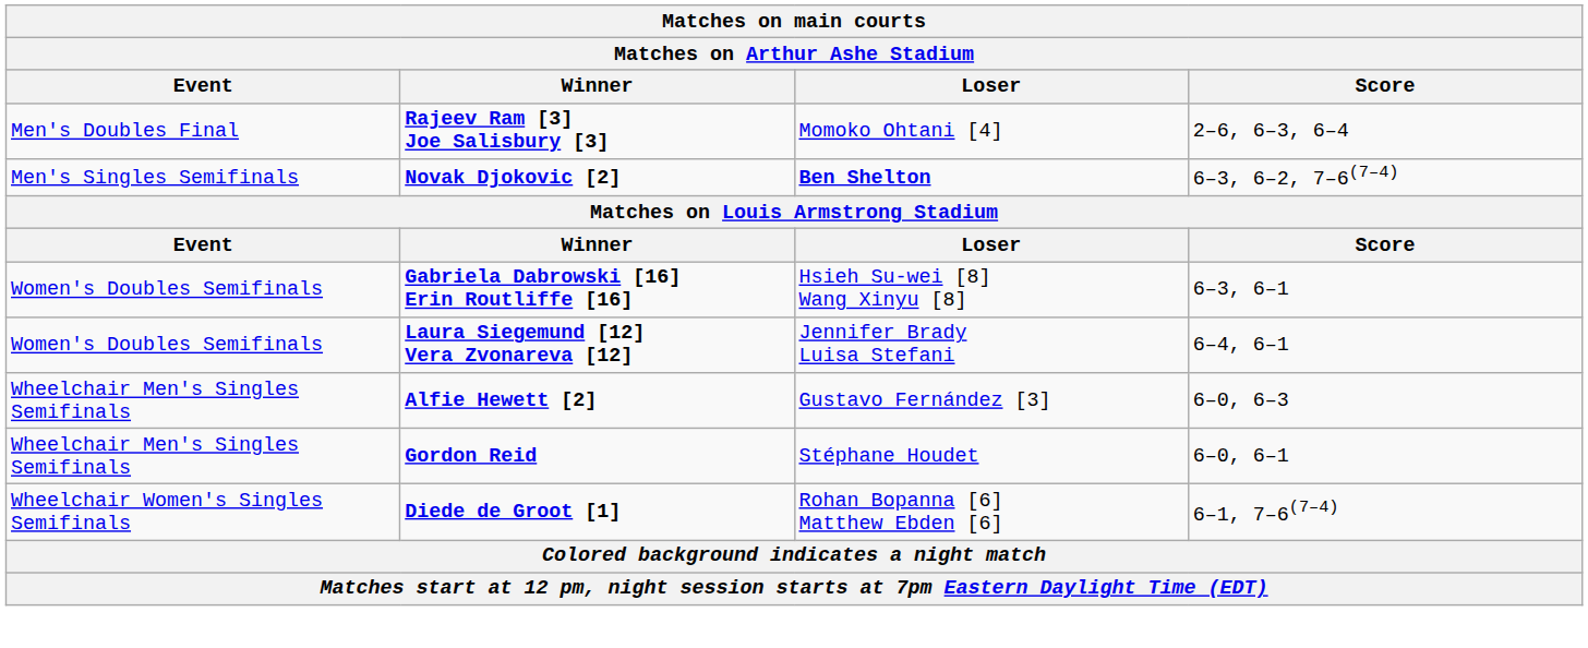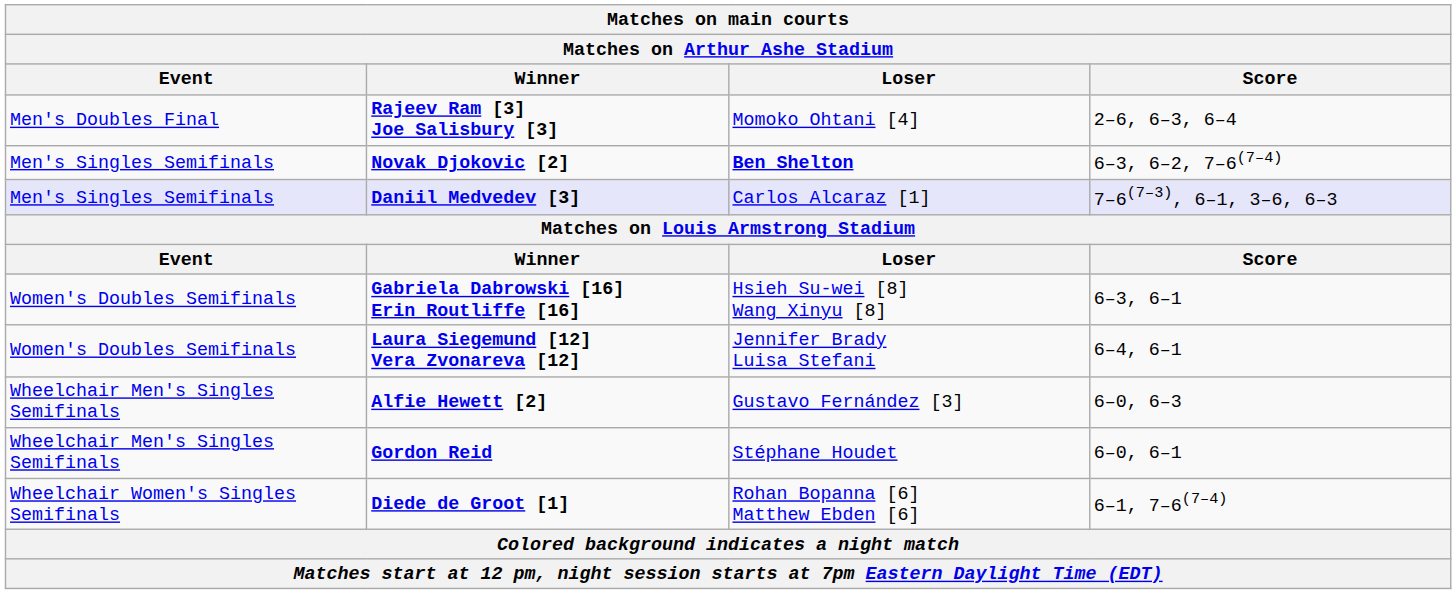+ row: Men's Singles Semifinals | Daniil Medvedev [3] | Carlos Alcaraz [1] | 7–6(7–3), 6–1, 3–6, 6–3
